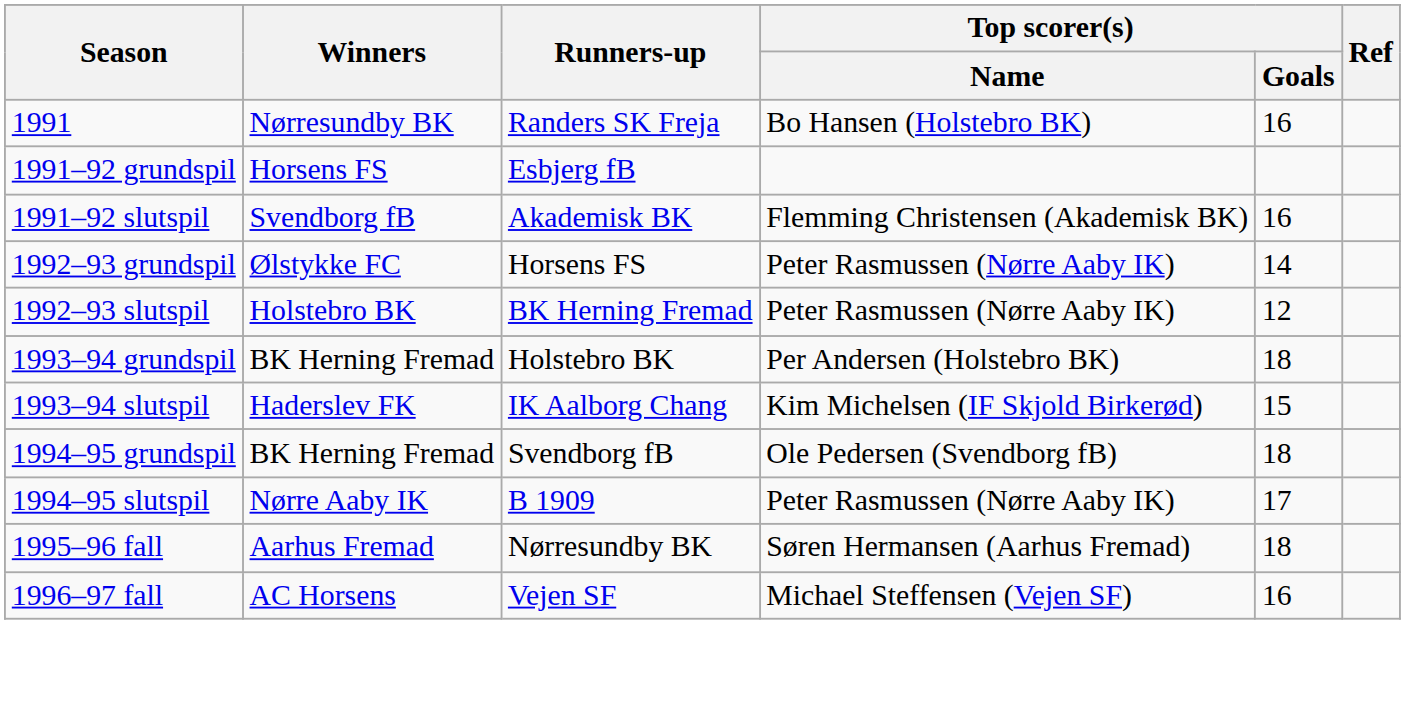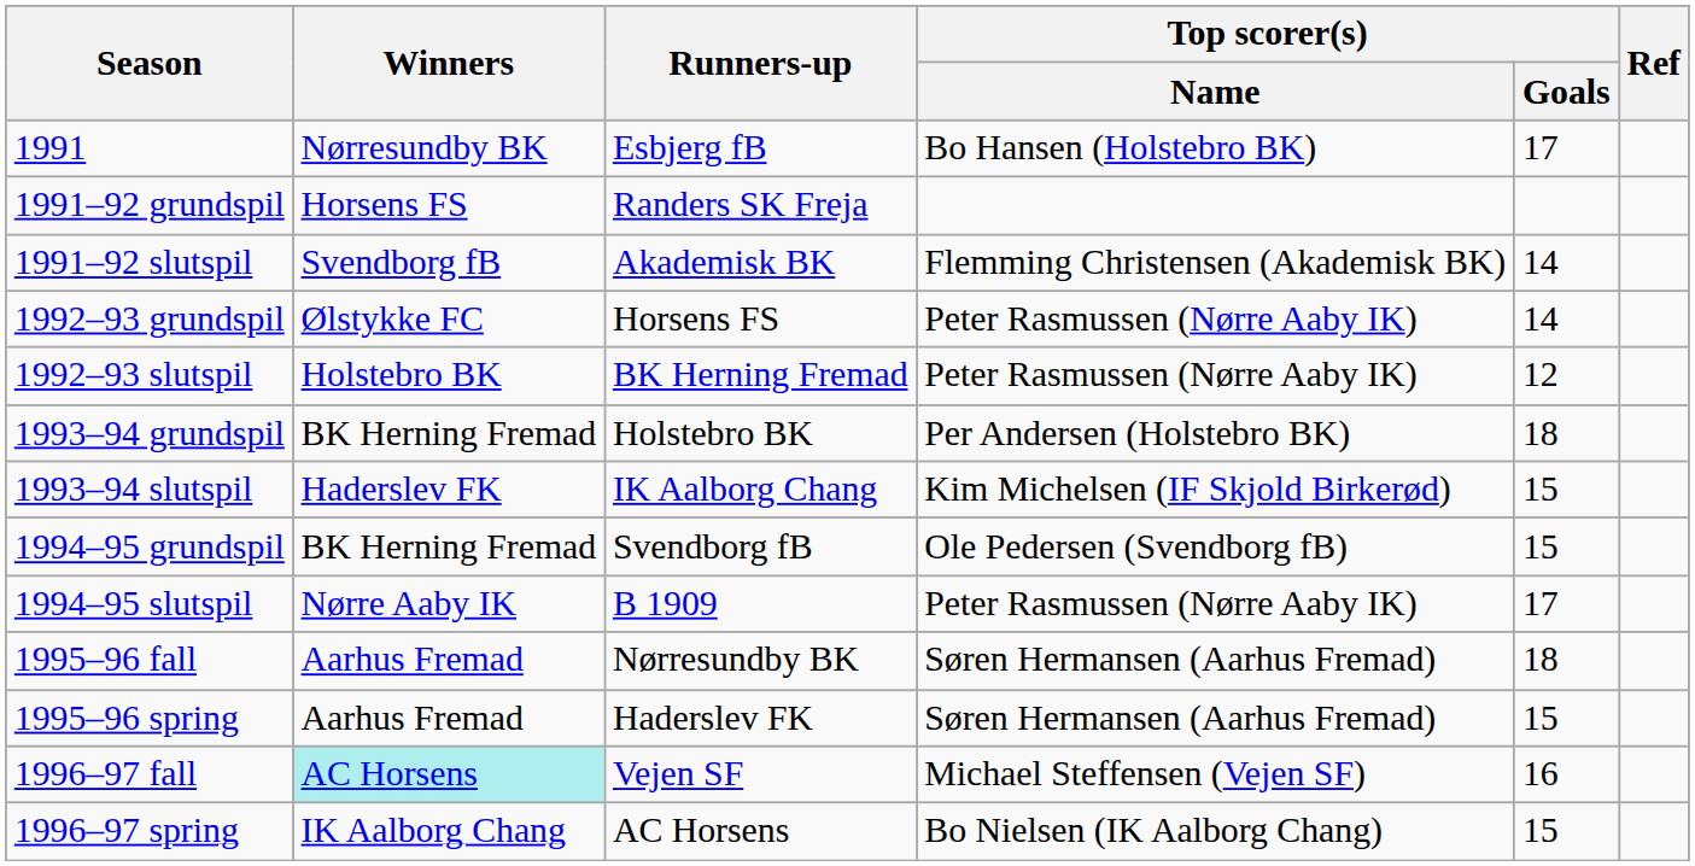1991 | Runners-up: Randers SK Freja -> Esbjerg fB
1991 | Top scorer(s) / Goals: 16 -> 17
1991–92 grundspil | Runners-up: Esbjerg fB -> Randers SK Freja
1991–92 slutspil | Top scorer(s) / Goals: 16 -> 14
1994–95 grundspil | Top scorer(s) / Goals: 18 -> 15
+ row: 1995–96 spring | Aarhus Fremad | Haderslev FK | Søren Hermansen (Aarhus Fremad) | 15
1996–97 fall | Winners: no background -> paleturquoise background
+ row: 1996–97 spring | IK Aalborg Chang | AC Horsens | Bo Nielsen (IK Aalborg Chang) | 15
